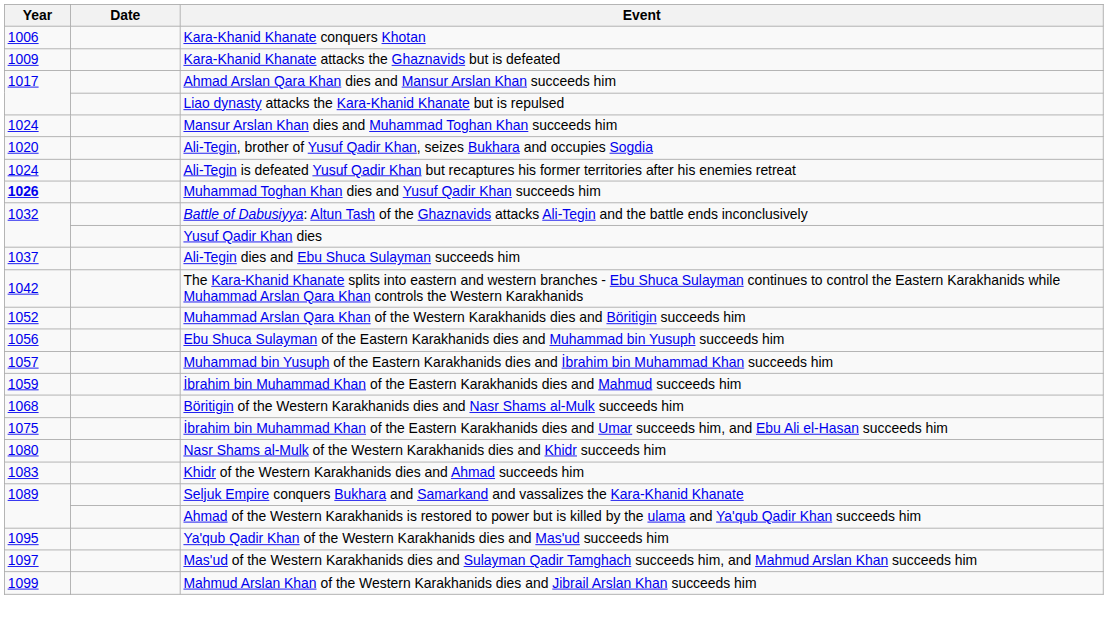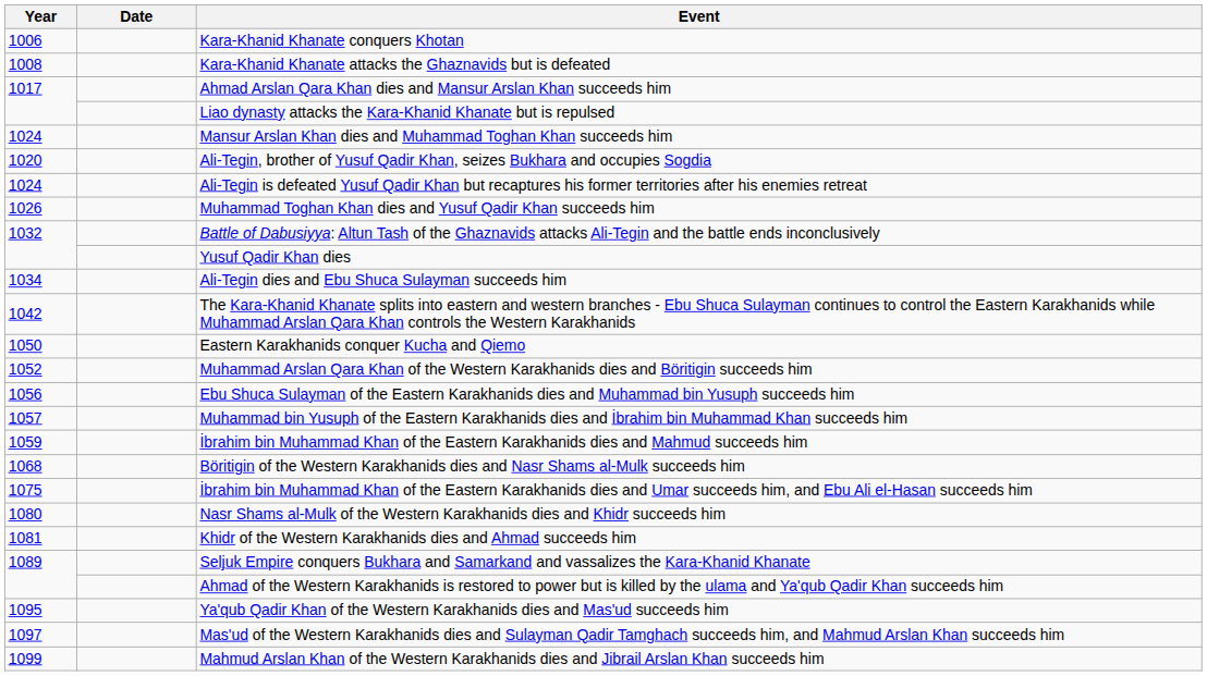Kara-Khanid Khanate attacks the Ghaznavids but is defeated | Year: 1009 -> 1008
Muhammad Toghan Khan dies and Yusuf Qadir Khan succeeds him | Year: bold -> normal
Ali-Tegin dies and Ebu Shuca Sulayman succeeds him | Year: 1037 -> 1034
+ row: 1050 | Eastern Karakhanids conquer Kucha and Qiemo
Khidr of the Western Karakhanids dies and Ahmad succeeds him | Year: 1083 -> 1081
